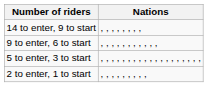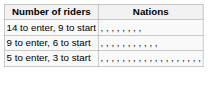- row: 2 to enter, 1 to start | , , , , , , , , ,
